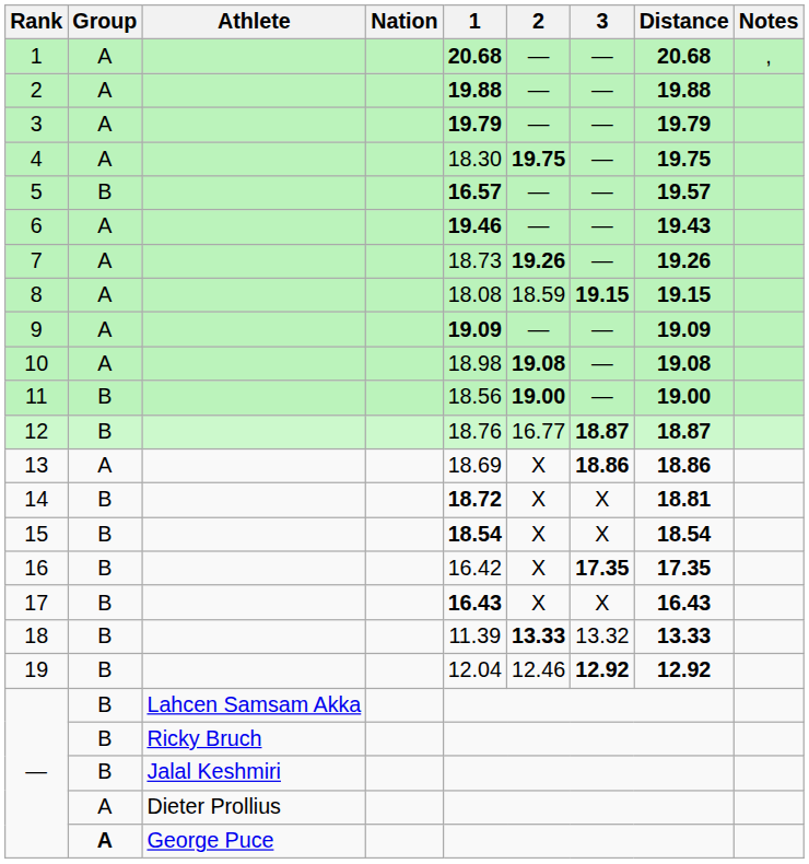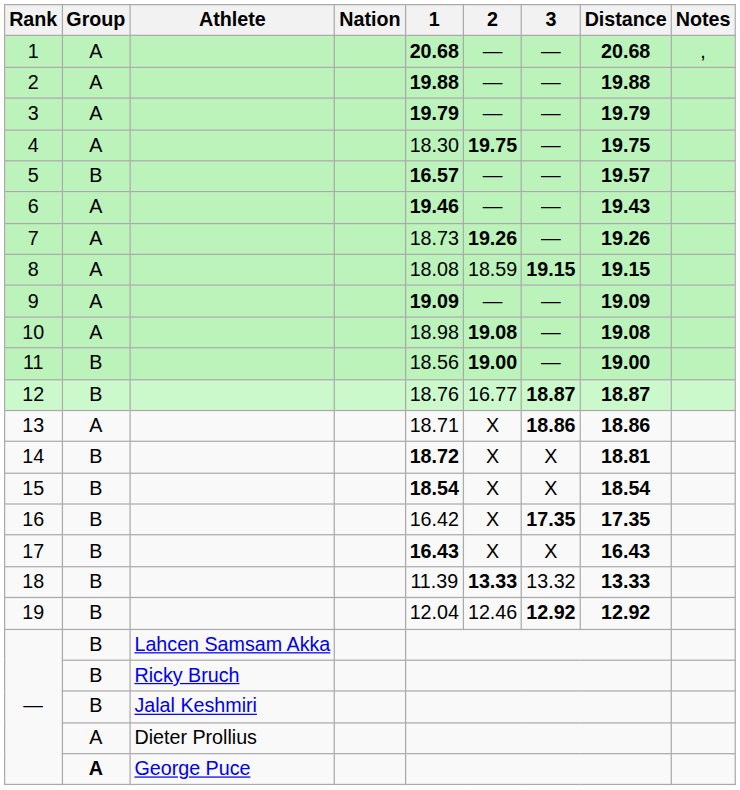13 | 1: 18.69 -> 18.71
